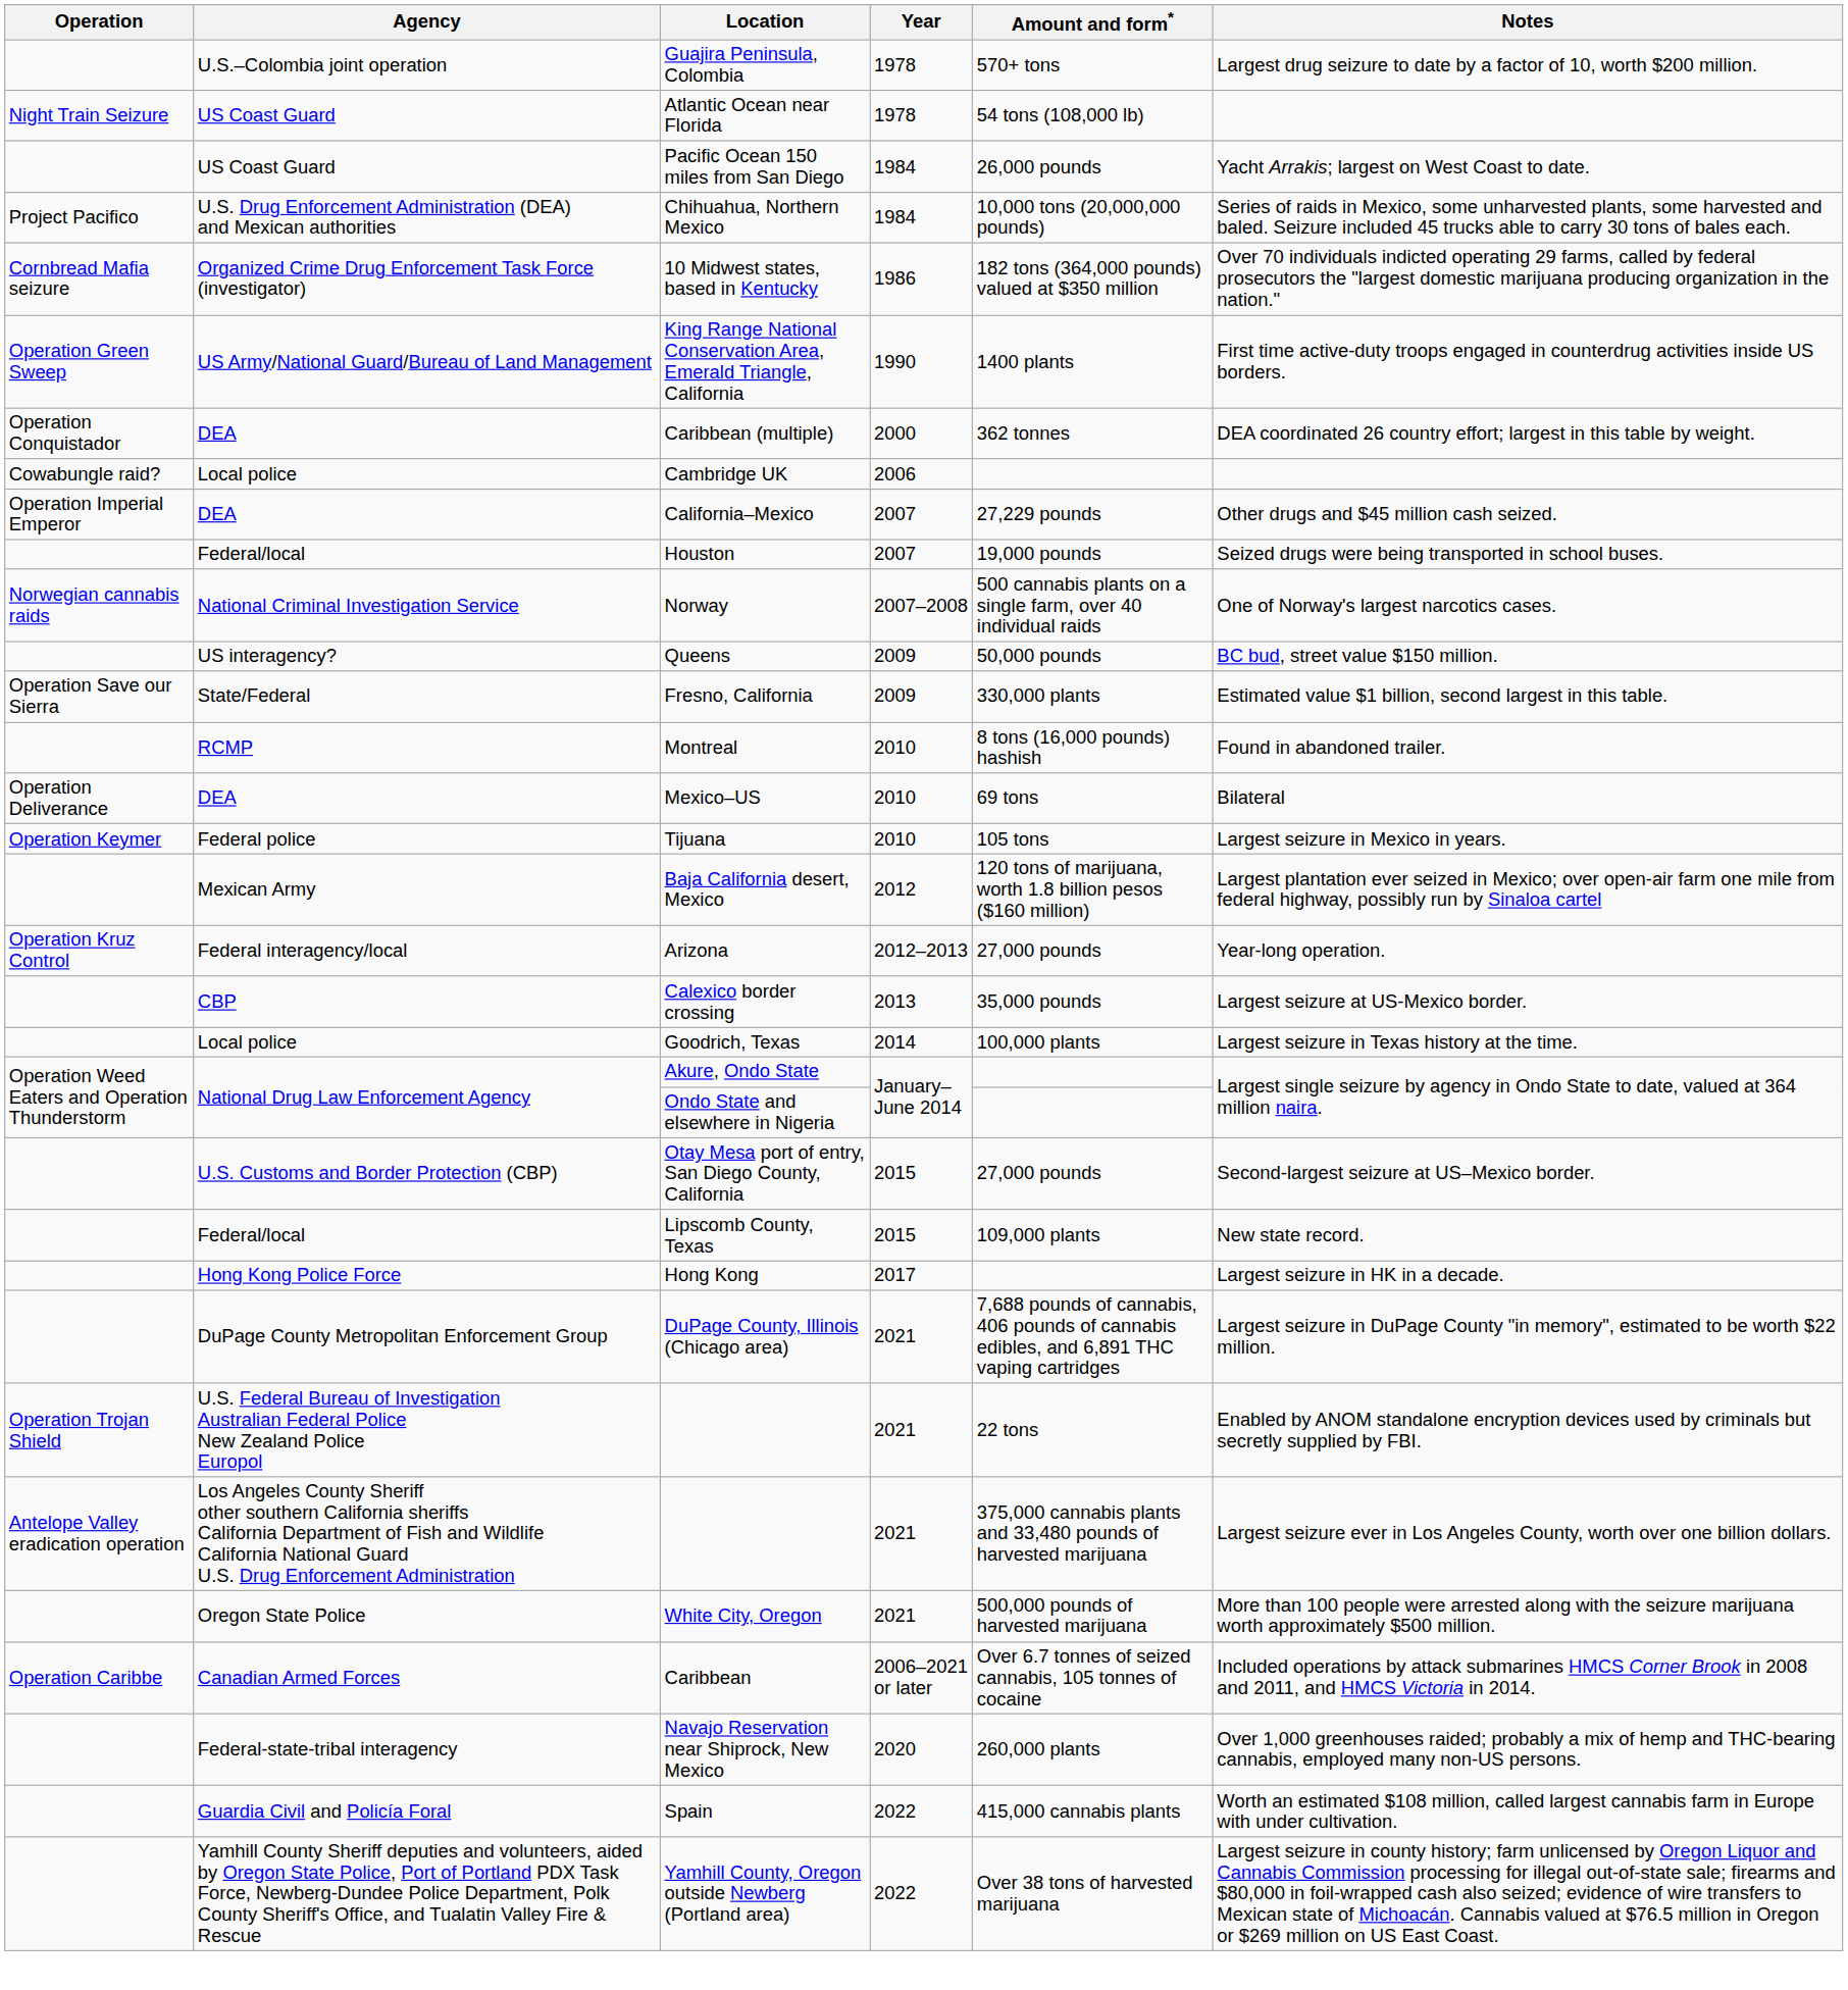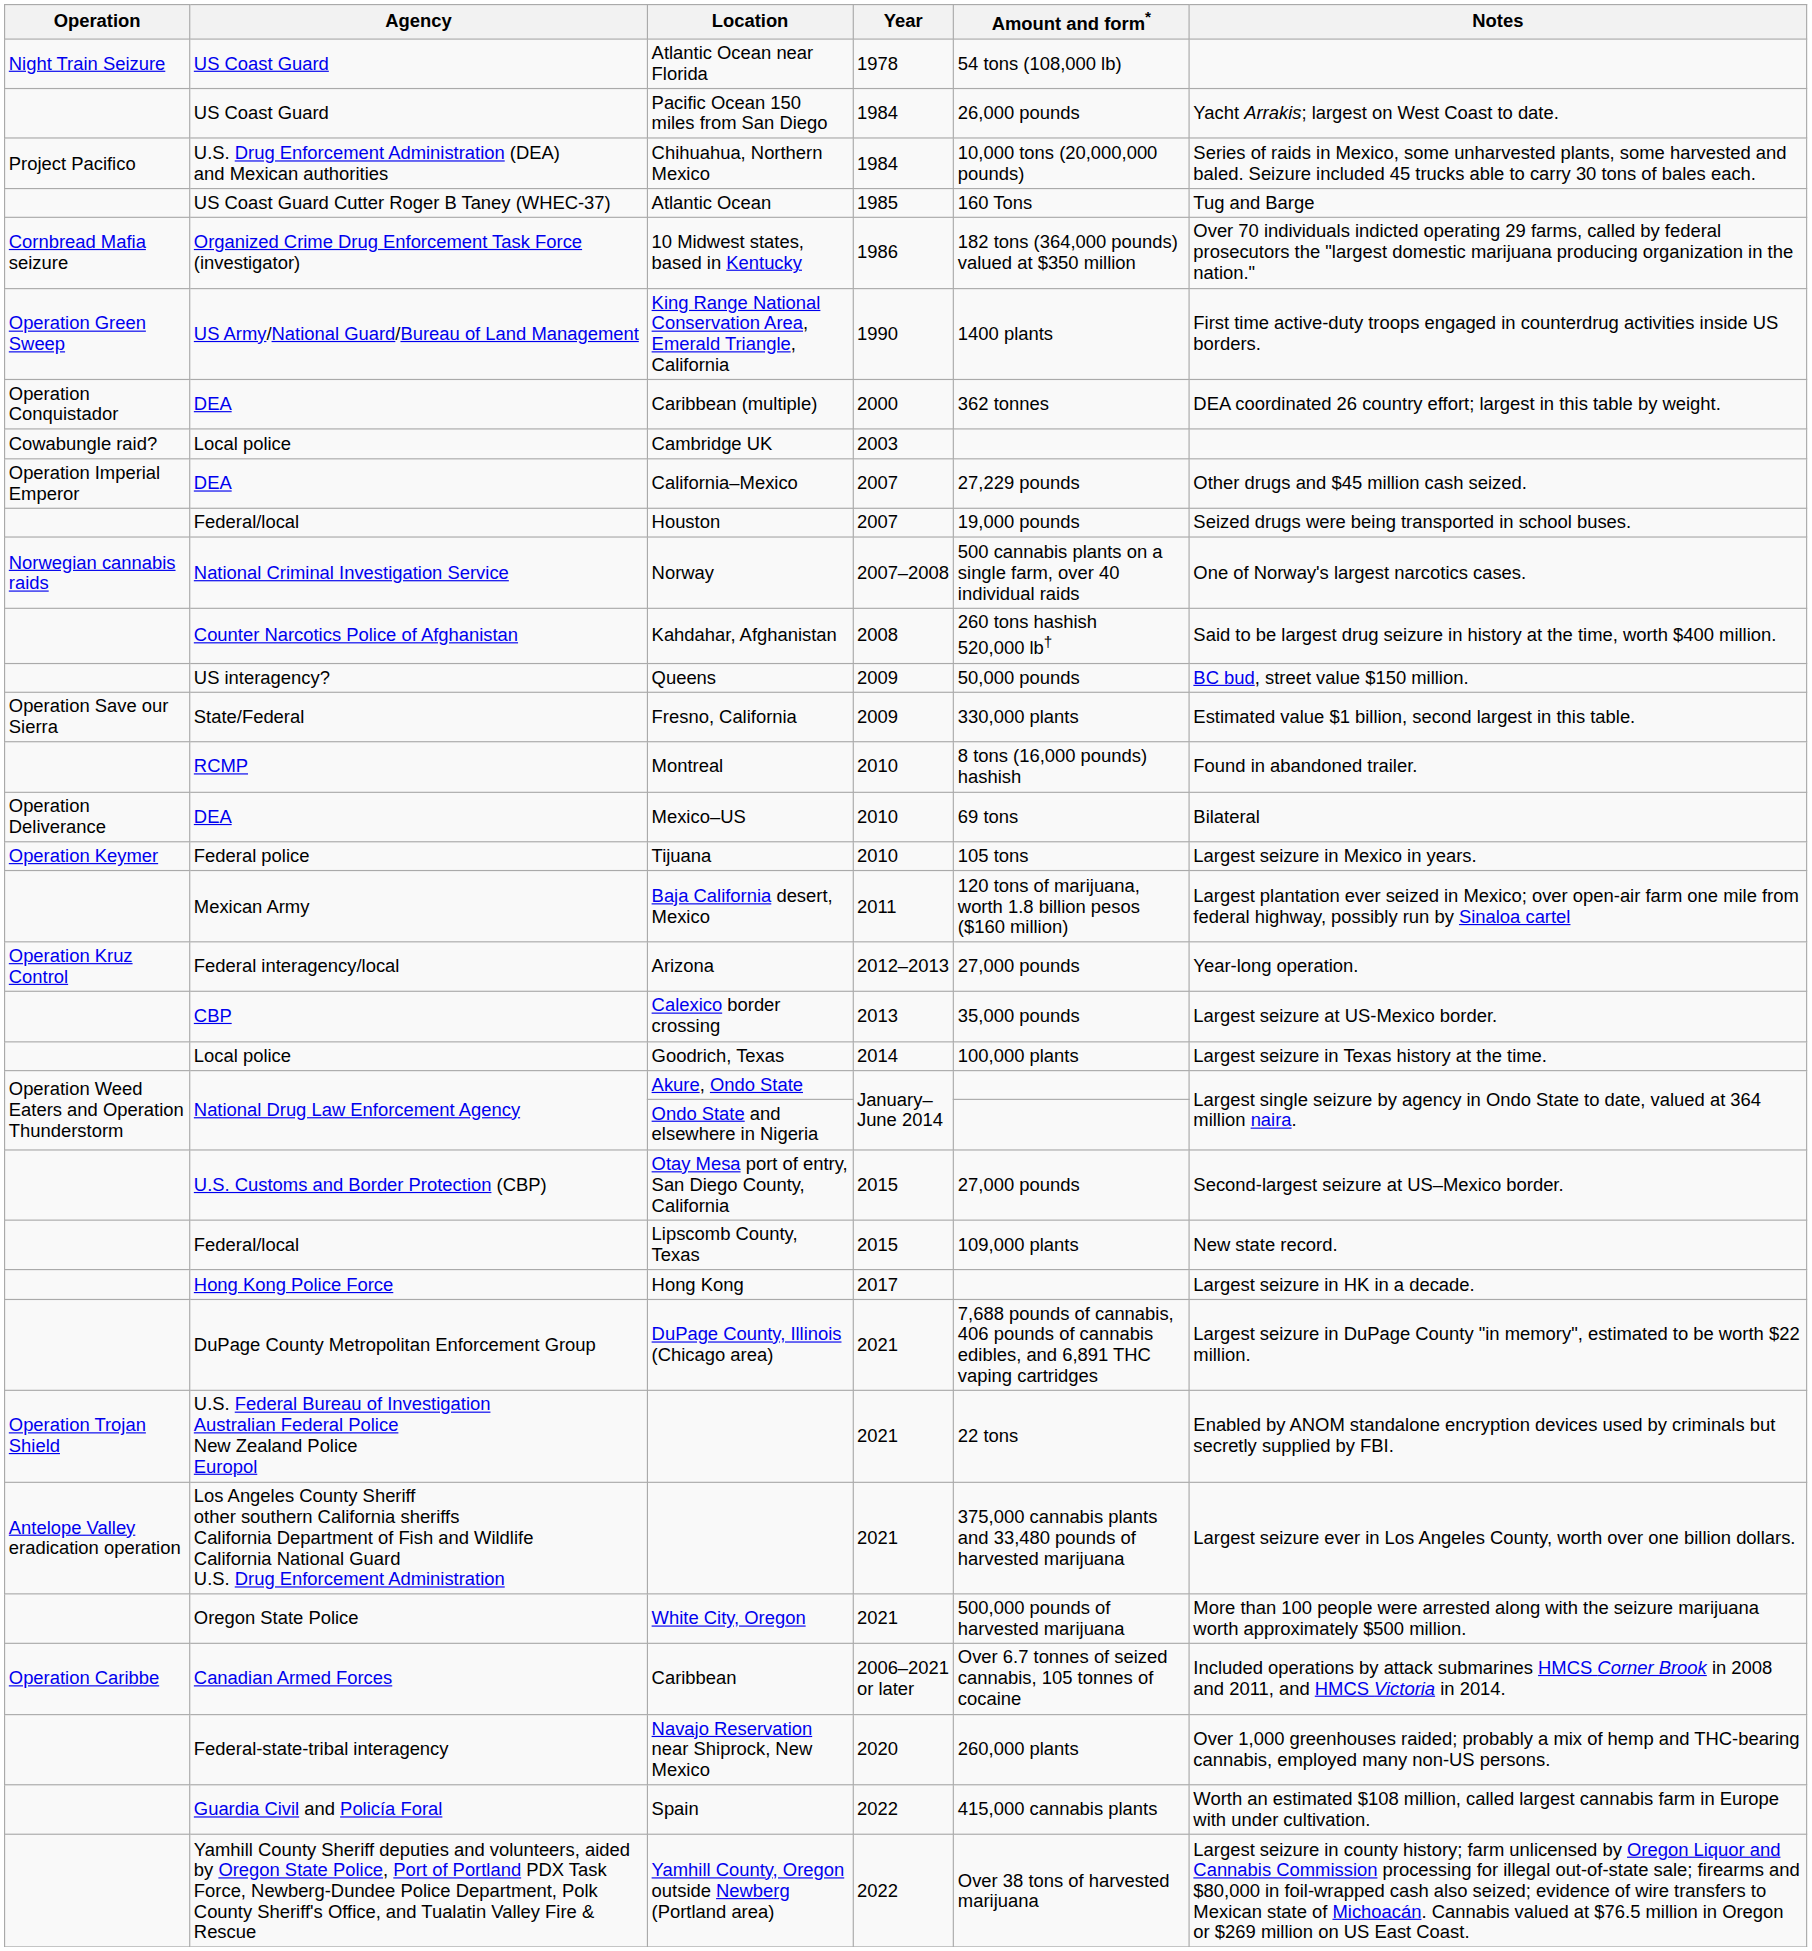- row: U.S.–Colombia joint operation | Guajira Peninsula, Colombia | 1978 | 570+ tons | Largest drug seizure to date by a factor of 10, worth $200 million.
+ row: US Coast Guard Cutter Roger B Taney (WHEC-37) | Atlantic Ocean | 1985 | 160 Tons | Tug and Barge
Cambridge UK | Year: 2006 -> 2003
+ row: Counter Narcotics Police of Afghanistan | Kahdahar, Afghanistan | 2008 | 260 tons hashish 520,000 lb† | Said to be largest drug seizure in history at the time, worth $400 million.
Baja California desert, Mexico | Year: 2012 -> 2011
